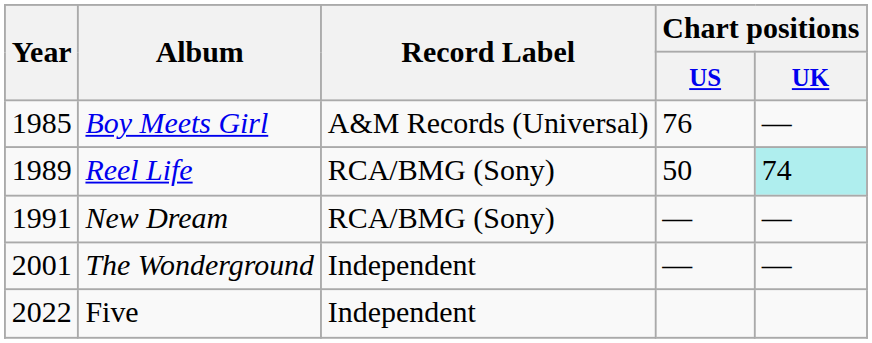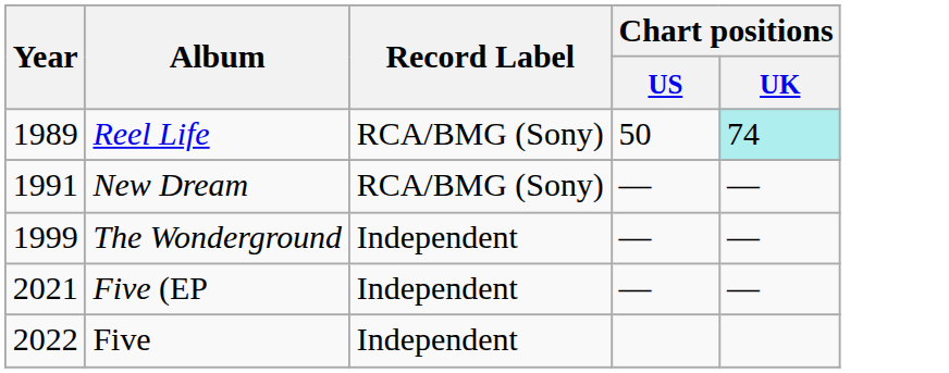- row: 1985 | Boy Meets Girl | A&M Records (Universal) | 76 | —
The Wonderground | Year: 2001 -> 1999
+ row: 2021 | Five (EP | Independent | — | —
